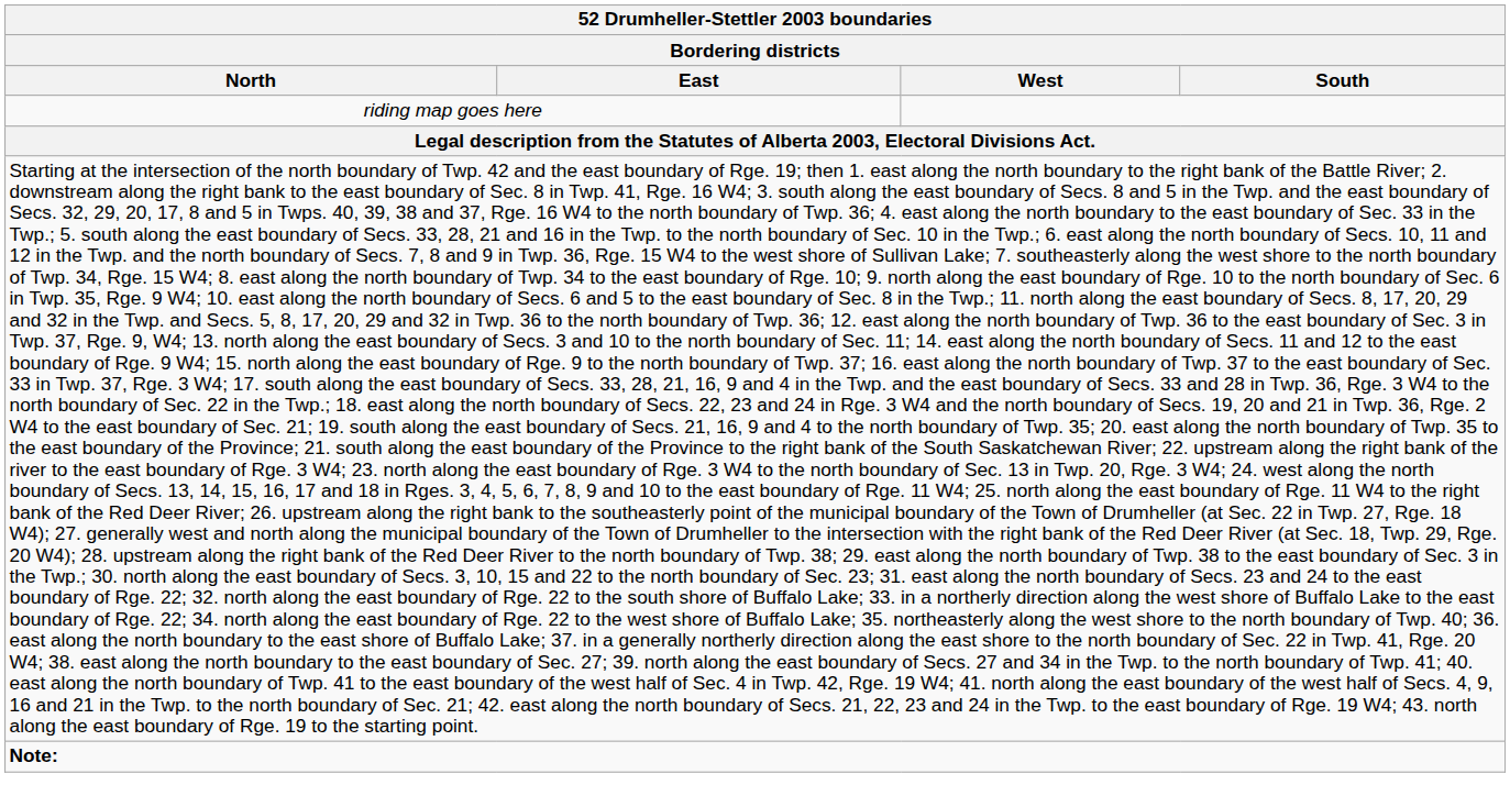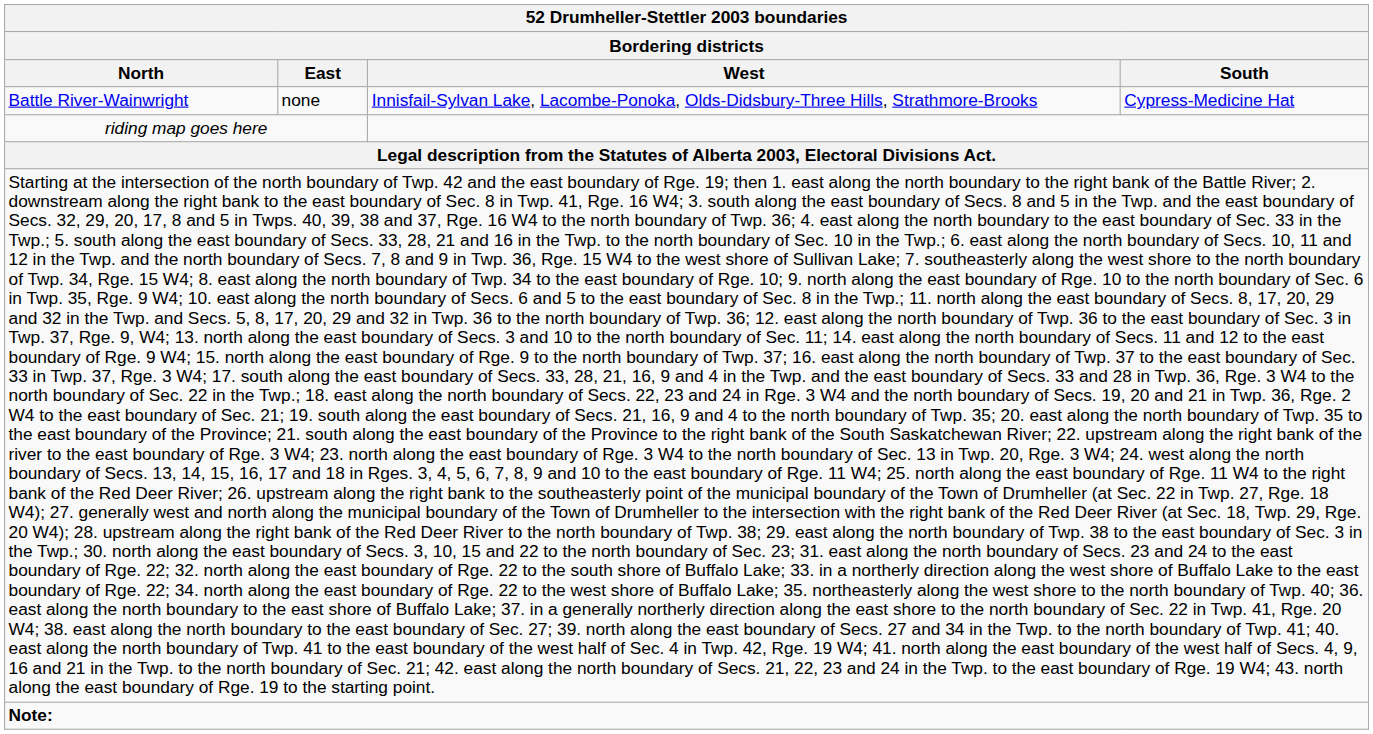+ row: Battle River-Wainwright | none | Innisfail-Sylvan Lake, Lacombe-Ponoka, Olds-Didsbury-Three Hills, Strathmore-Brooks | Cypress-Medicine Hat
